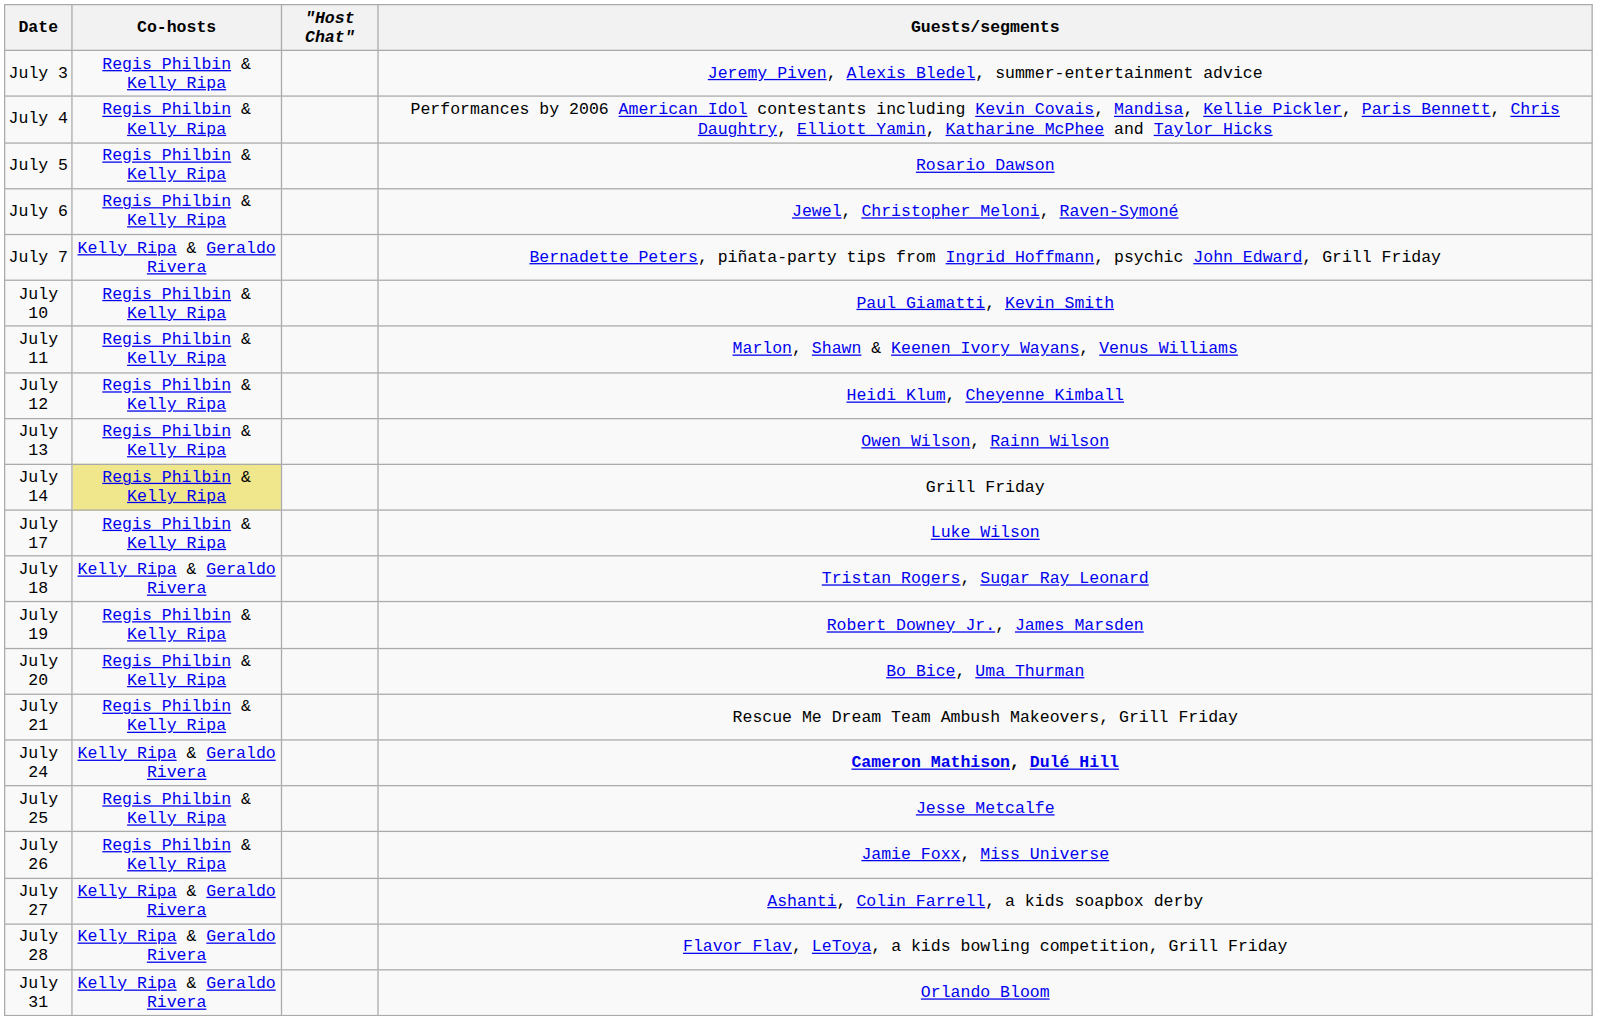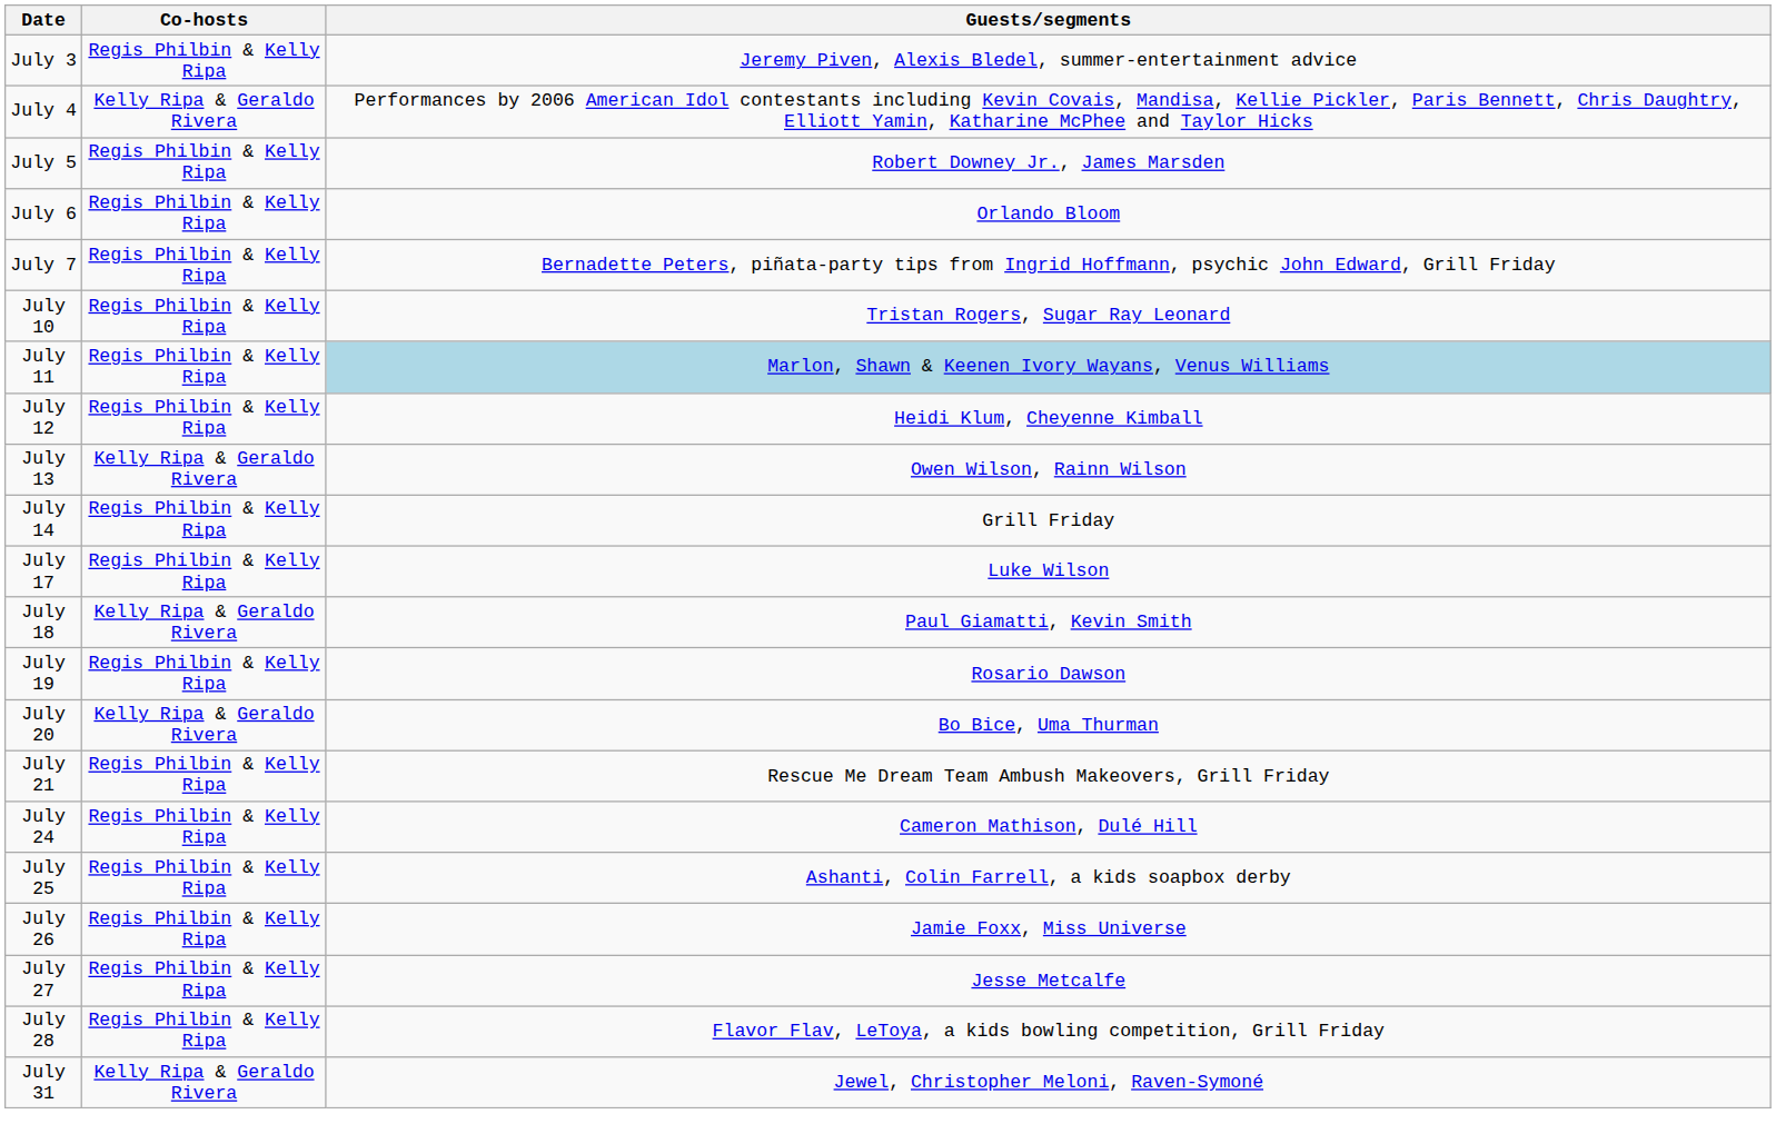- column: "Host Chat"
July 4 | Co-hosts: Regis Philbin & Kelly Ripa -> Kelly Ripa & Geraldo Rivera
July 5 | Guests/segments: Rosario Dawson -> Robert Downey Jr., James Marsden
July 6 | Guests/segments: Jewel, Christopher Meloni, Raven-Symoné -> Orlando Bloom
July 7 | Co-hosts: Kelly Ripa & Geraldo Rivera -> Regis Philbin & Kelly Ripa
July 10 | Guests/segments: Paul Giamatti, Kevin Smith -> Tristan Rogers, Sugar Ray Leonard
July 11 | Guests/segments: no background -> lightblue background
July 13 | Co-hosts: Regis Philbin & Kelly Ripa -> Kelly Ripa & Geraldo Rivera
July 14 | Co-hosts: khaki background -> no background
July 18 | Guests/segments: Tristan Rogers, Sugar Ray Leonard -> Paul Giamatti, Kevin Smith
July 19 | Guests/segments: Robert Downey Jr., James Marsden -> Rosario Dawson
July 20 | Co-hosts: Regis Philbin & Kelly Ripa -> Kelly Ripa & Geraldo Rivera
July 24 | Co-hosts: Kelly Ripa & Geraldo Rivera -> Regis Philbin & Kelly Ripa
July 24 | Guests/segments: bold -> normal
July 25 | Guests/segments: Jesse Metcalfe -> Ashanti, Colin Farrell, a kids soapbox derby
July 27 | Co-hosts: Kelly Ripa & Geraldo Rivera -> Regis Philbin & Kelly Ripa
July 27 | Guests/segments: Ashanti, Colin Farrell, a kids soapbox derby -> Jesse Metcalfe
July 28 | Co-hosts: Kelly Ripa & Geraldo Rivera -> Regis Philbin & Kelly Ripa
July 31 | Guests/segments: Orlando Bloom -> Jewel, Christopher Meloni, Raven-Symoné
